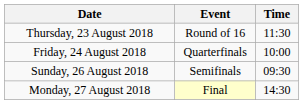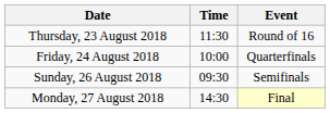columns swapped: Time <-> Event
